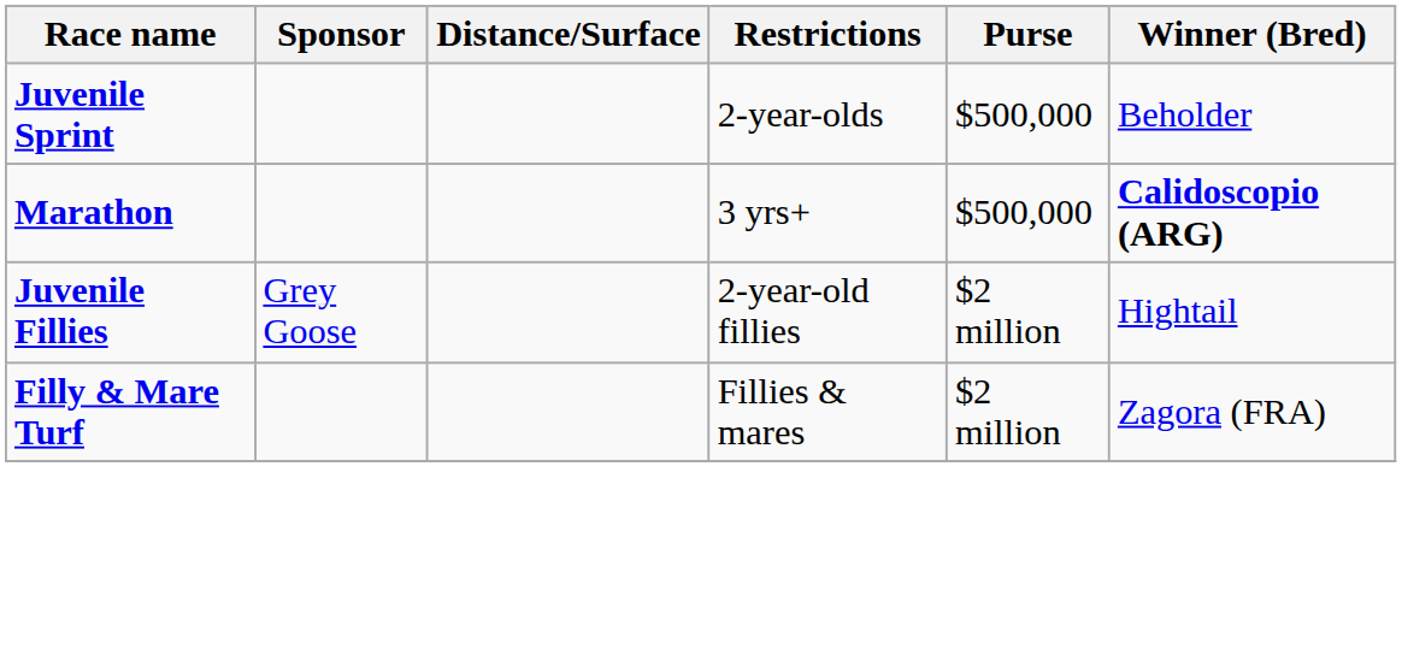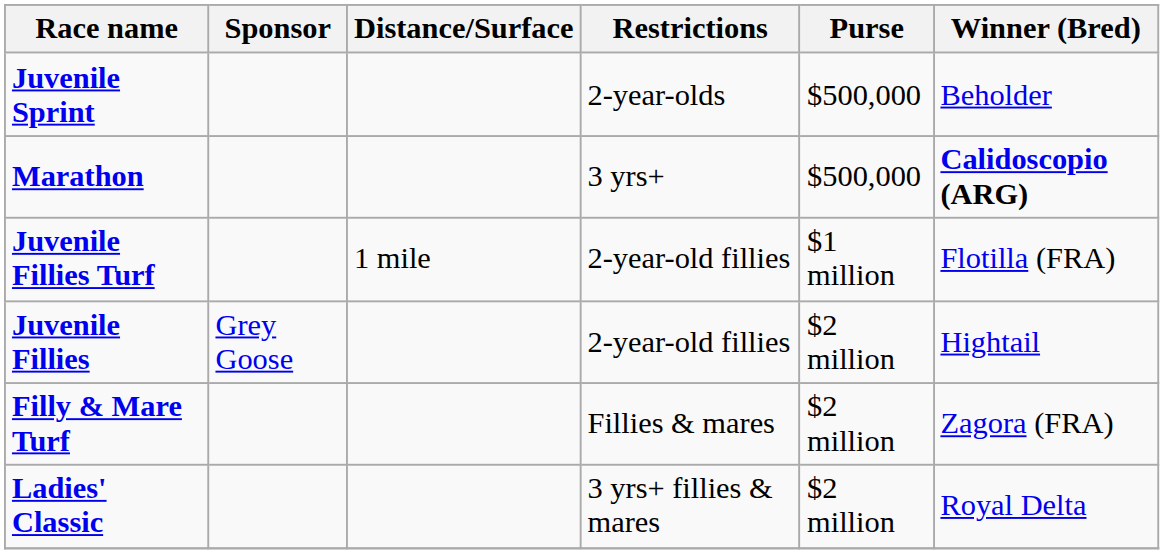+ row: Juvenile Fillies Turf | 1 mile | 2-year-old fillies | $1 million | Flotilla (FRA)
+ row: Ladies' Classic | 3 yrs+ fillies & mares | $2 million | Royal Delta
